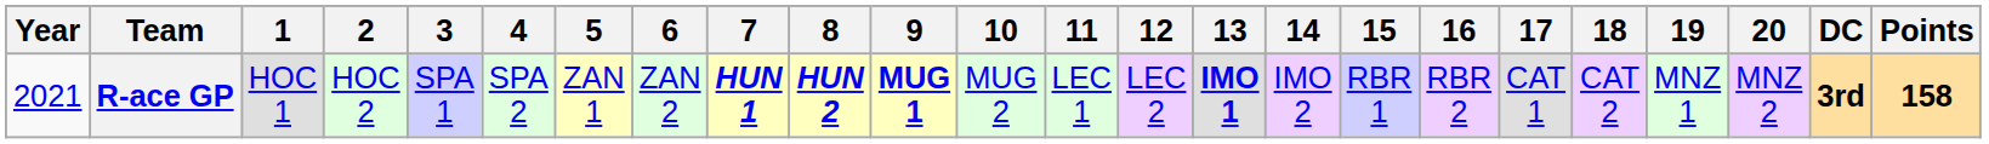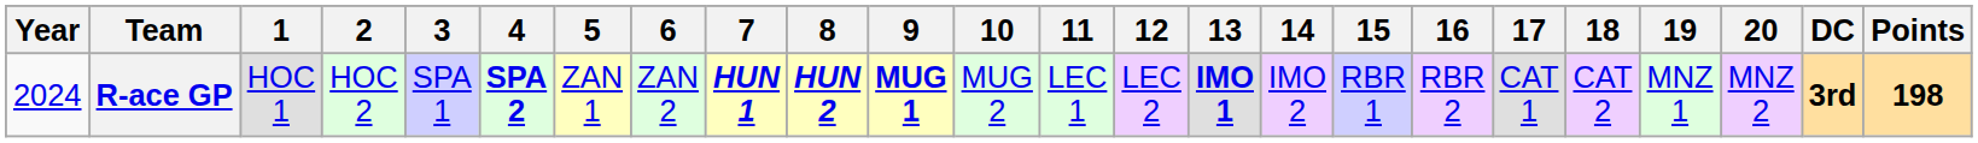R-ace GP | Year: 2021 -> 2024
R-ace GP | 4: normal -> bold
R-ace GP | Points: 158 -> 198
